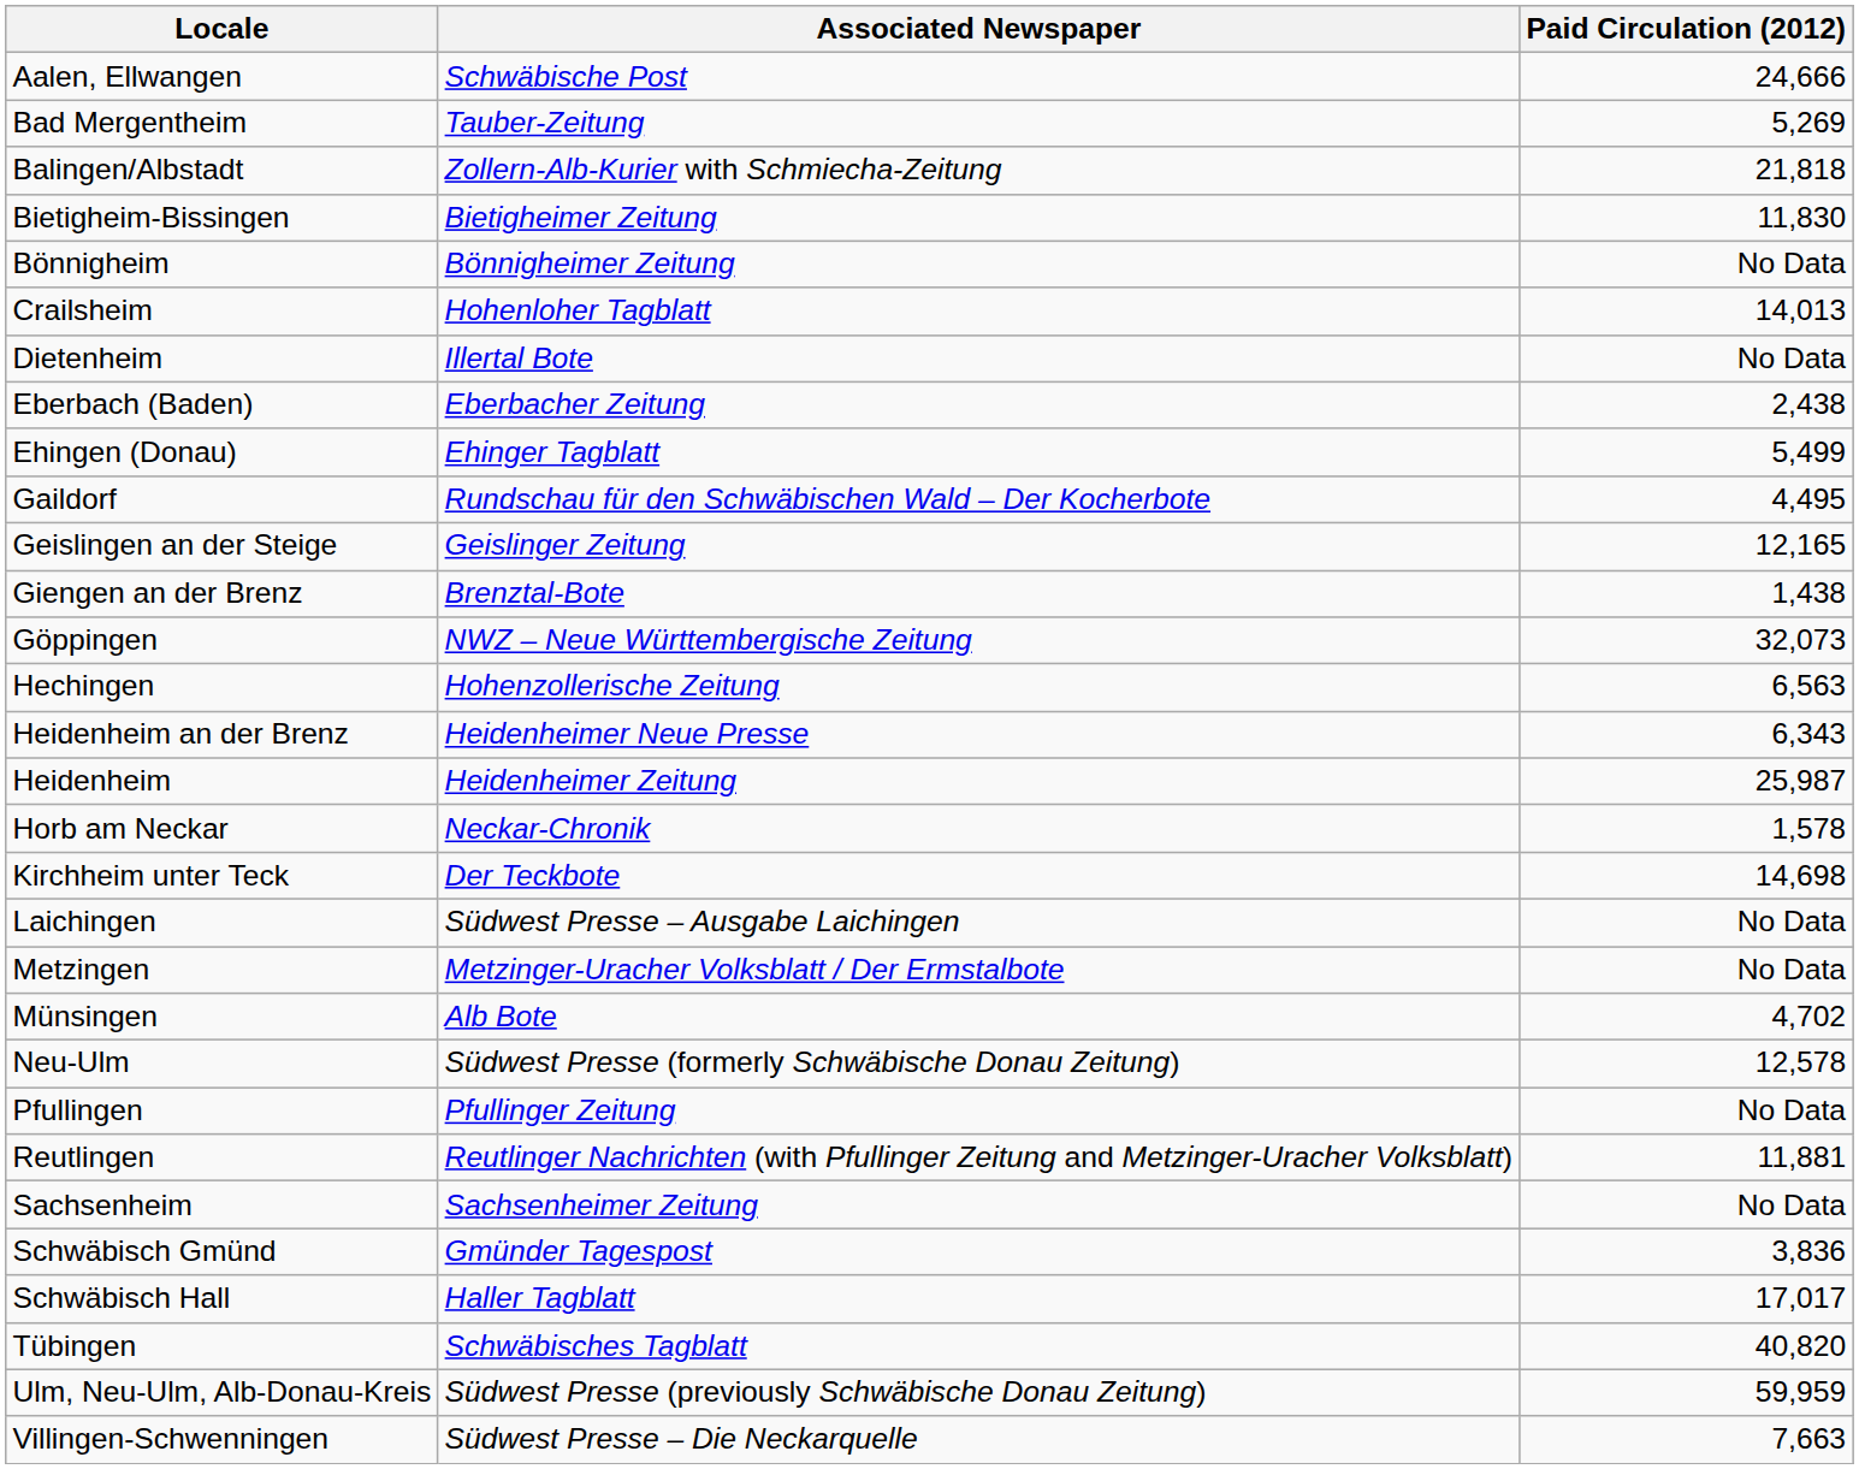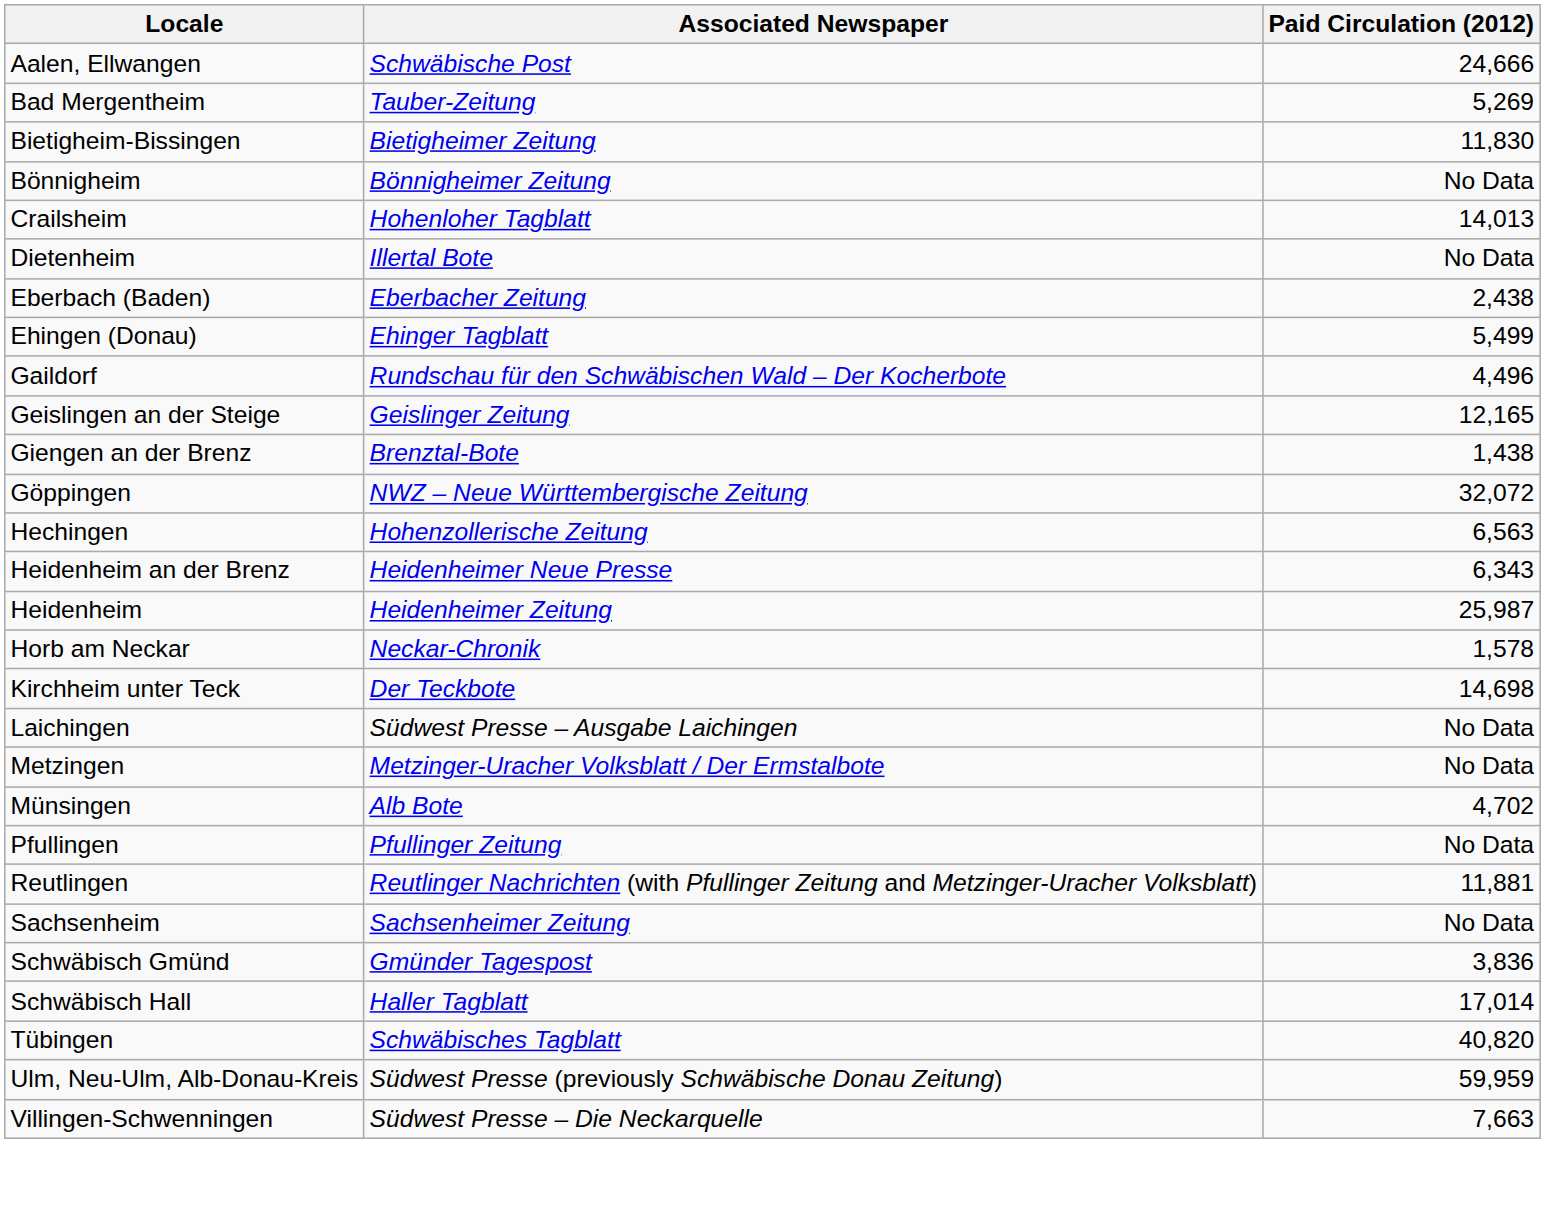- row: Balingen/Albstadt | Zollern-Alb-Kurier with Schmiecha-Zeitung | 21,818
Gaildorf | Paid Circulation (2012): 4,495 -> 4,496
Göppingen | Paid Circulation (2012): 32,073 -> 32,072
- row: Neu-Ulm | Südwest Presse (formerly Schwäbische Donau Zeitung) | 12,578
Schwäbisch Hall | Paid Circulation (2012): 17,017 -> 17,014
